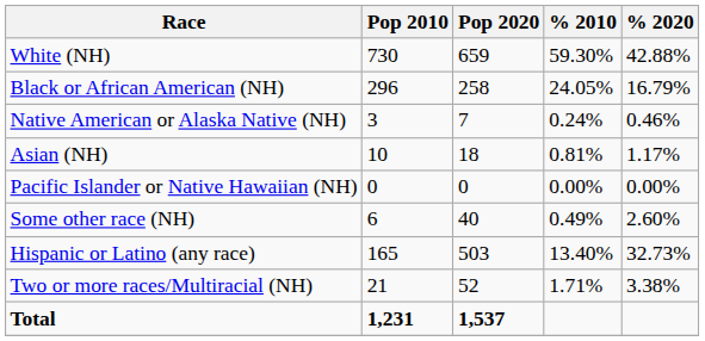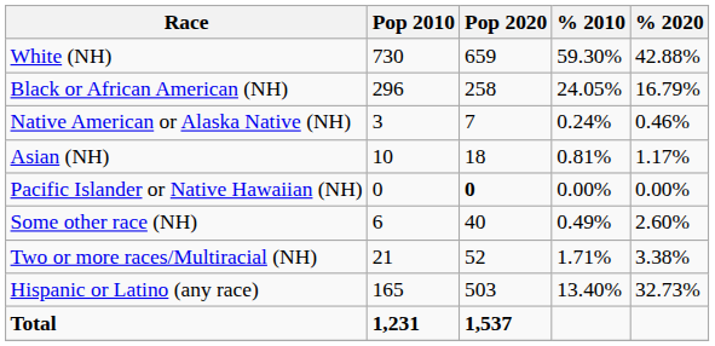Pacific Islander or Native Hawaiian (NH) | Pop 2020: normal -> bold
rows swapped: Two or more races/Multiracial (NH) <-> Hispanic or Latino (any race)
